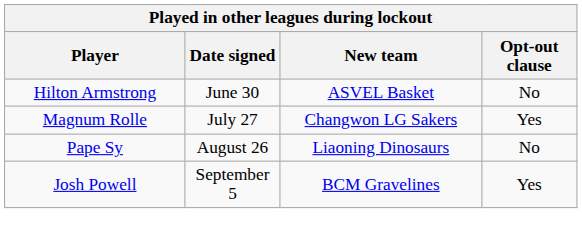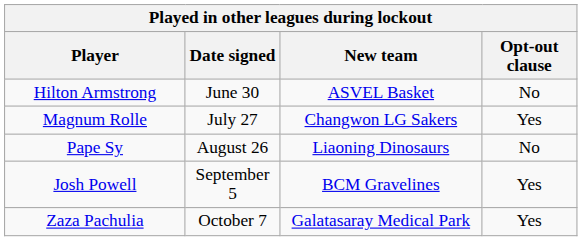+ row: Zaza Pachulia | October 7 | Galatasaray Medical Park | Yes
